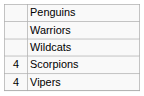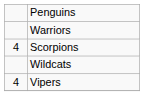rows swapped: Wildcats <-> Scorpions
